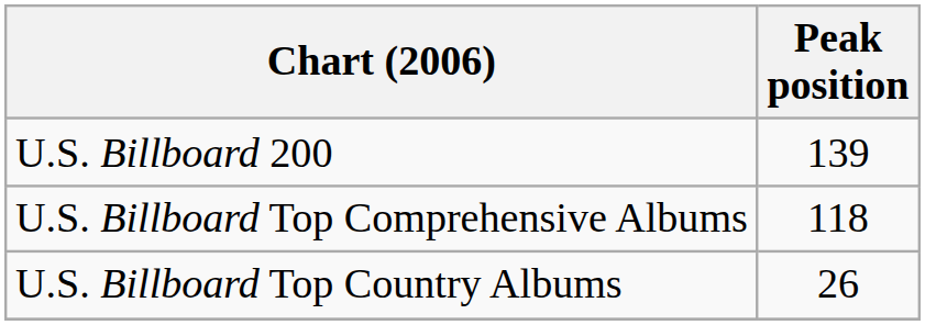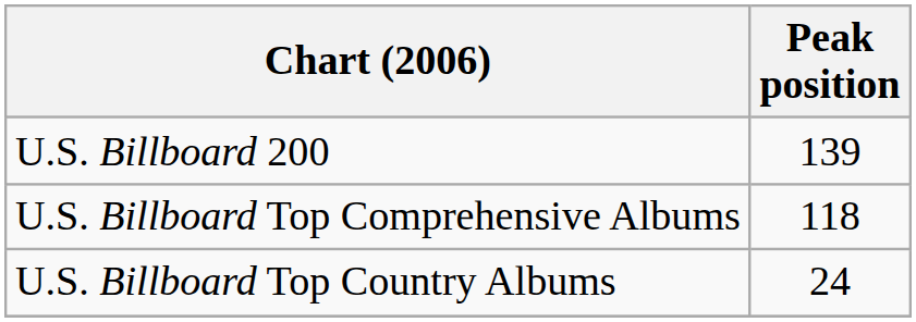U.S. Billboard Top Country Albums | Peak position: 26 -> 24
